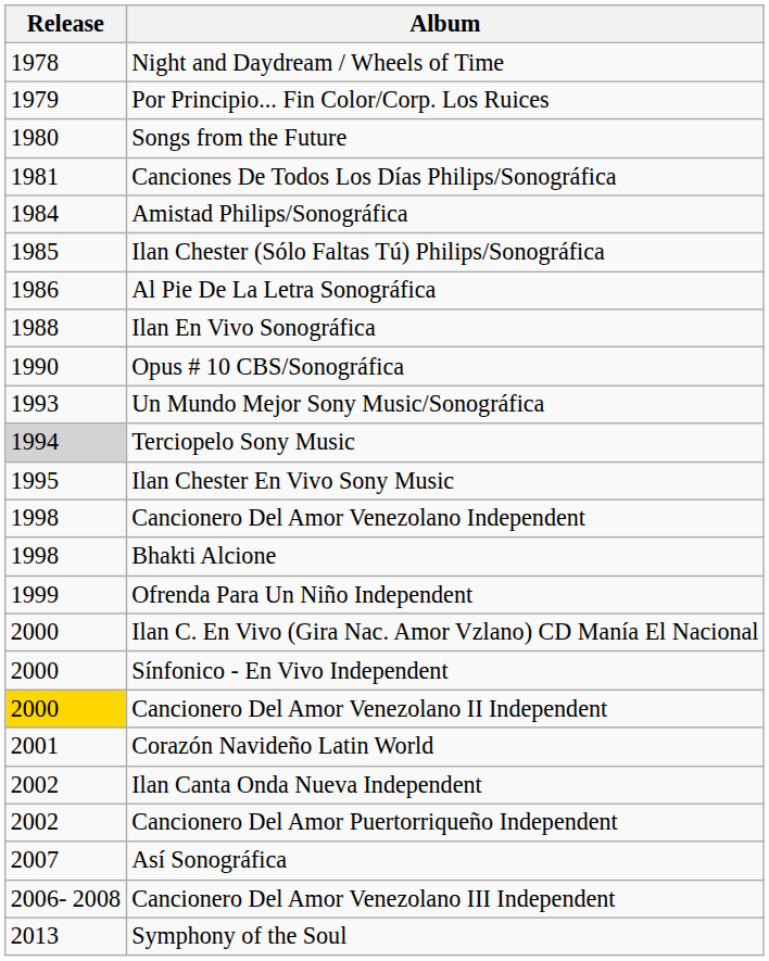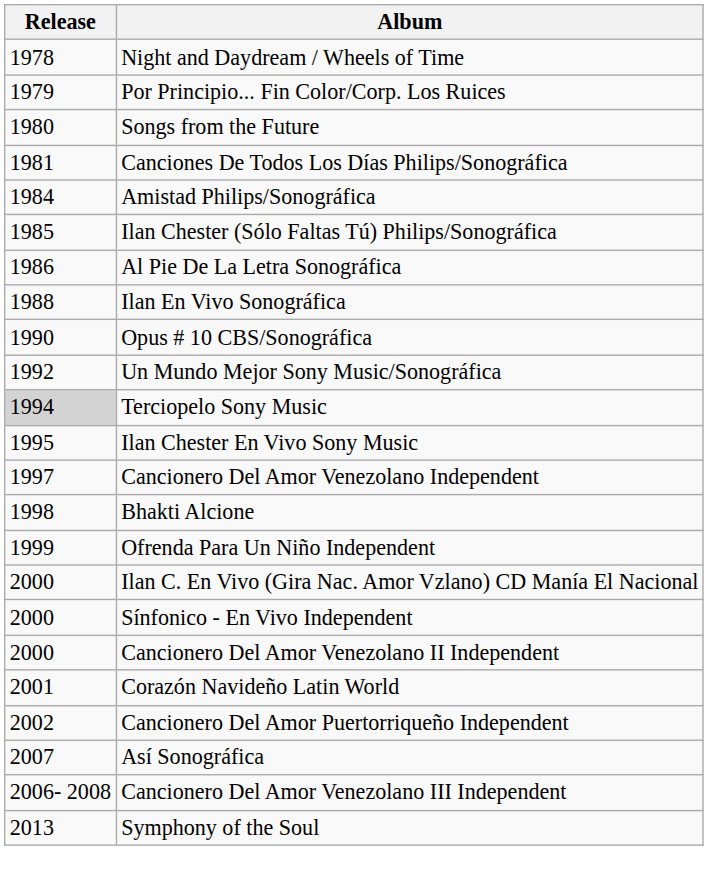Un Mundo Mejor Sony Music/Sonográfica | Release: 1993 -> 1992
Cancionero Del Amor Venezolano Independent | Release: 1998 -> 1997
Cancionero Del Amor Venezolano II Independent | Release: gold background -> no background
- row: 2002 | Ilan Canta Onda Nueva Independent
